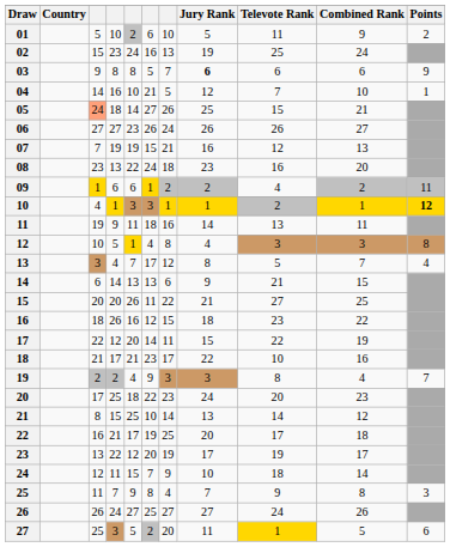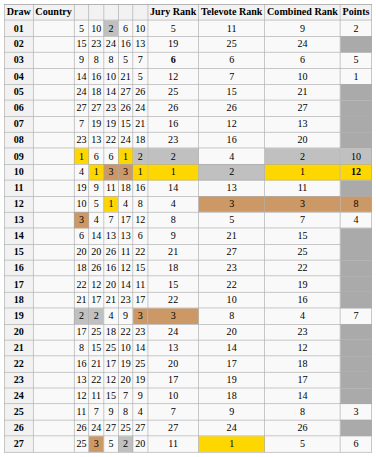03 | Points: 9 -> 5
05 | column 3: lightsalmon background -> no background
09 | Points: 11 -> 10
